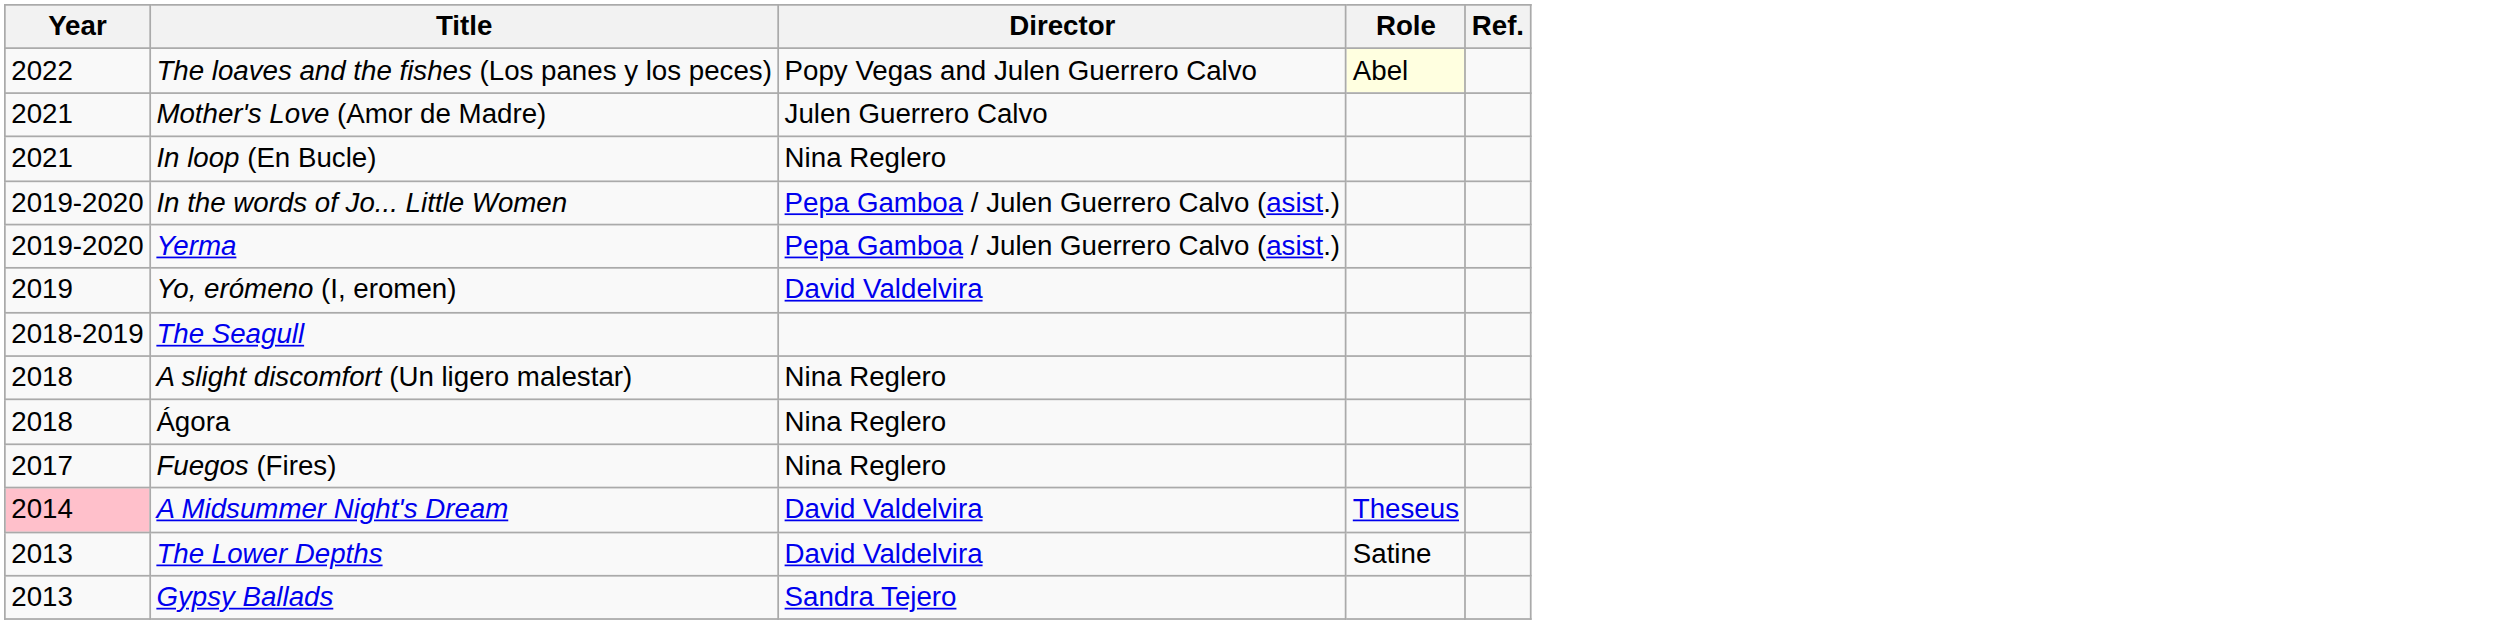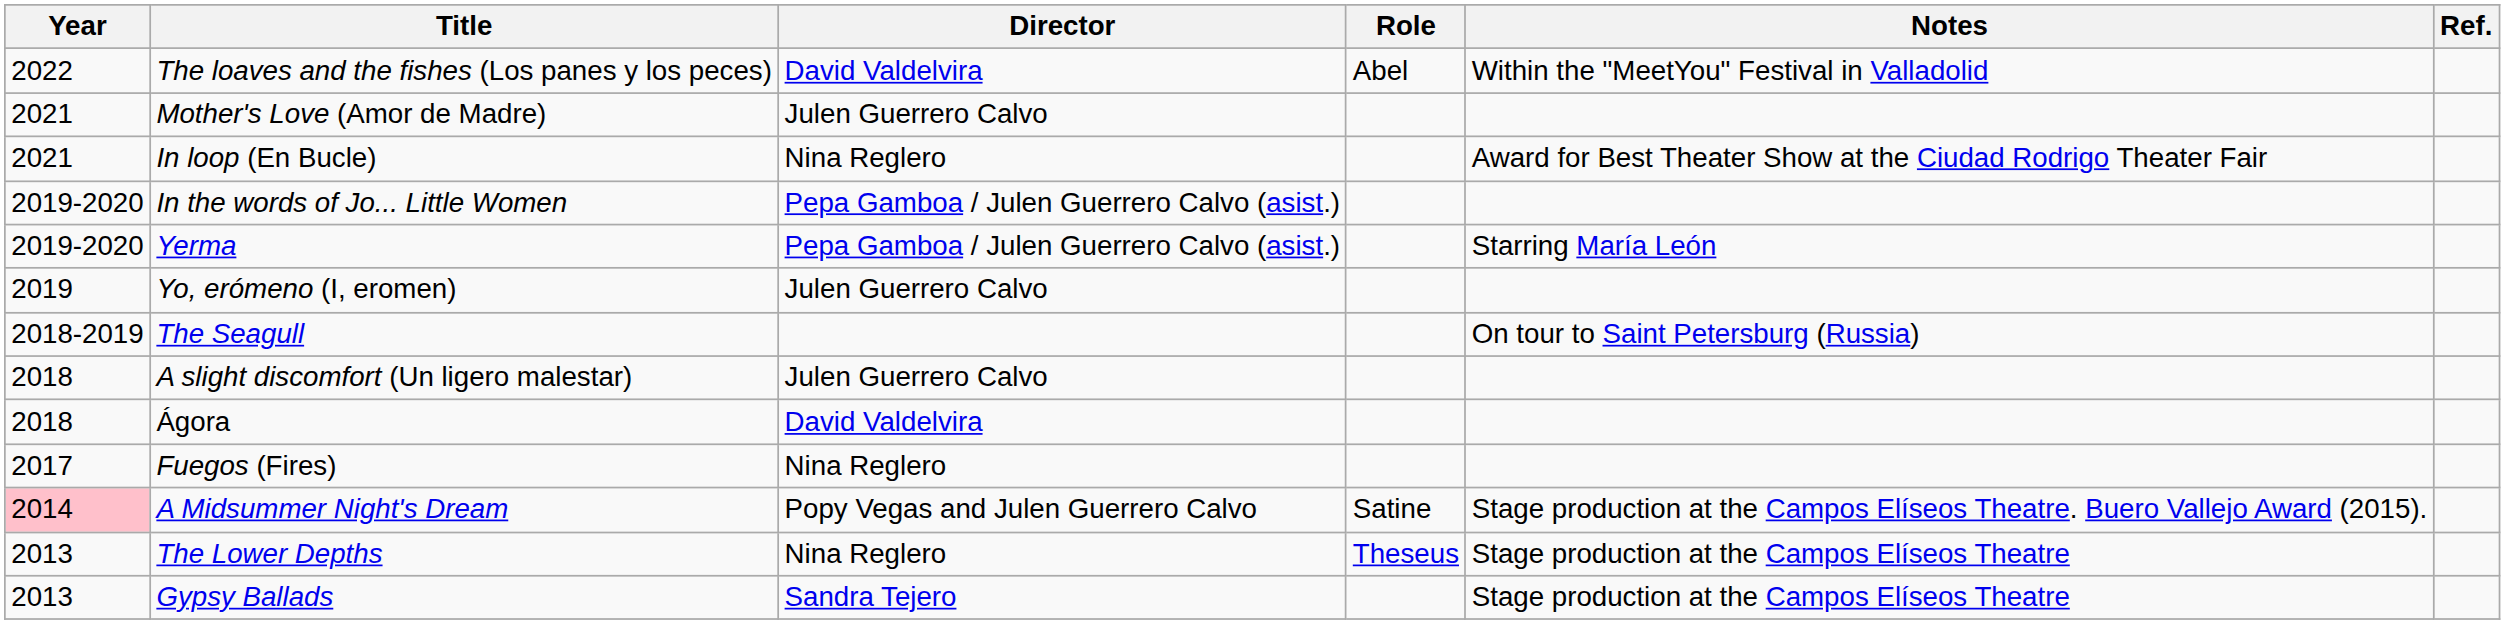+ column: Notes | Within the "MeetYou" Festival in Valladolid | Award for Best Theater Show at the Ciudad Rodrigo Theater Fair | Starring María León | On tour to Saint Petersburg (Russia) | Stage production at the Campos Elíseos Theatre. Buero Vallejo Award (2015). | Stage production at the Campos Elíseos Theatre | Stage production at the Campos Elíseos Theatre
The loaves and the fishes (Los panes y los peces) | Director: Popy Vegas and Julen Guerrero Calvo -> David Valdelvira
The loaves and the fishes (Los panes y los peces) | Role: lightyellow background -> no background
Yo, erómeno (I, eromen) | Director: David Valdelvira -> Julen Guerrero Calvo
A slight discomfort (Un ligero malestar) | Director: Nina Reglero -> Julen Guerrero Calvo
Ágora | Director: Nina Reglero -> David Valdelvira
A Midsummer Night's Dream | Director: David Valdelvira -> Popy Vegas and Julen Guerrero Calvo
A Midsummer Night's Dream | Role: Theseus -> Satine
The Lower Depths | Director: David Valdelvira -> Nina Reglero
The Lower Depths | Role: Satine -> Theseus
